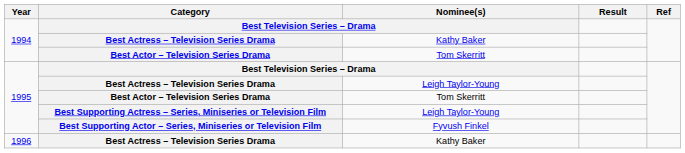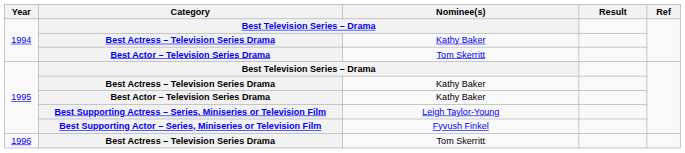1995 / Best Actress – Television Series Drama | Nominee(s): Leigh Taylor-Young -> Kathy Baker
1995 / Best Actor – Television Series Drama | Nominee(s): Tom Skerritt -> Kathy Baker
1996 / Best Actress – Television Series Drama | Nominee(s): Kathy Baker -> Tom Skerritt
